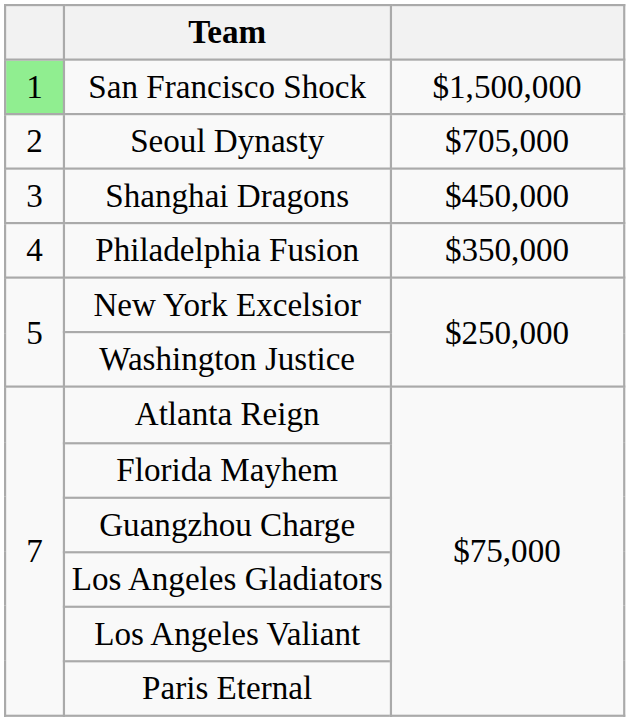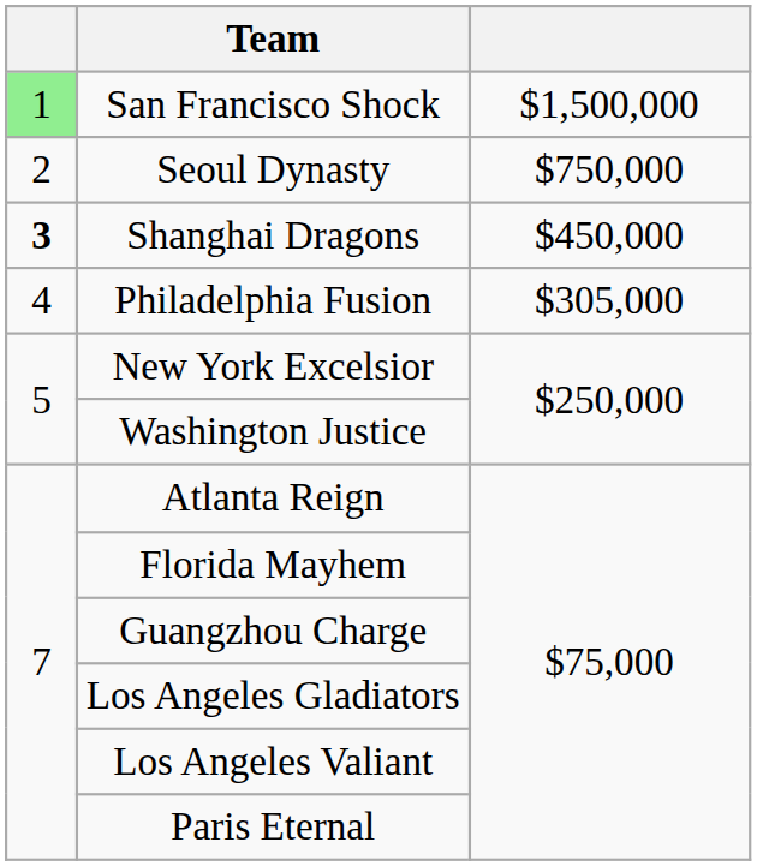Seoul Dynasty | column 3: $705,000 -> $750,000
Shanghai Dragons | column 1: normal -> bold
Philadelphia Fusion | column 3: $350,000 -> $305,000
